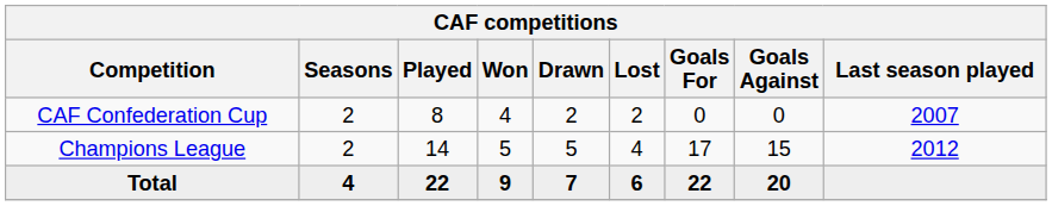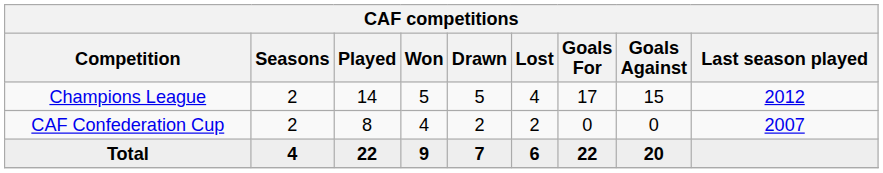rows swapped: Champions League <-> CAF Confederation Cup
